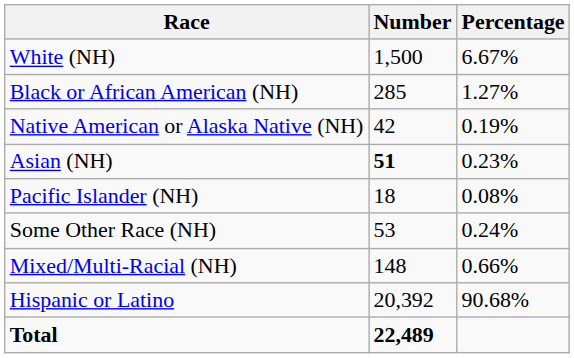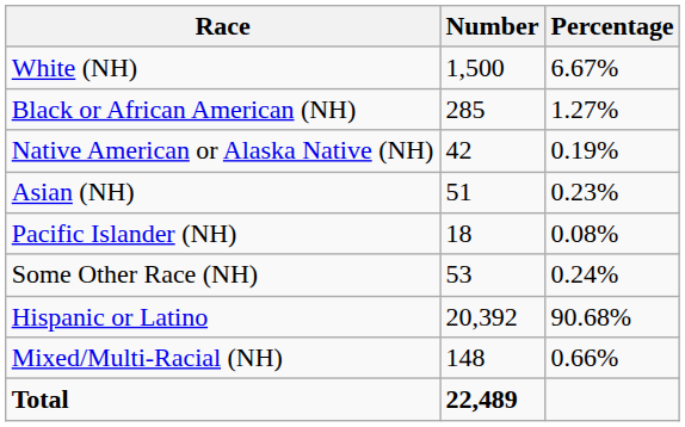Asian (NH) | Number: bold -> normal
rows swapped: Mixed/Multi-Racial (NH) <-> Hispanic or Latino
